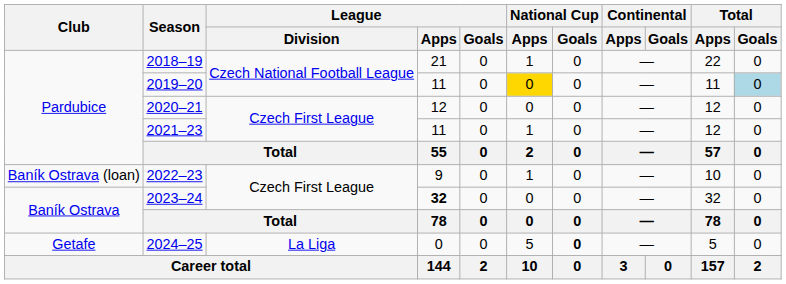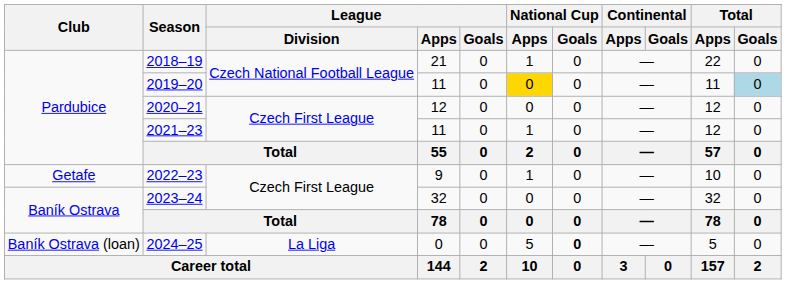2022–23 | Club: Baník Ostrava (loan) -> Getafe
2023–24 | League / Apps: bold -> normal
2024–25 | Club: Getafe -> Baník Ostrava (loan)
